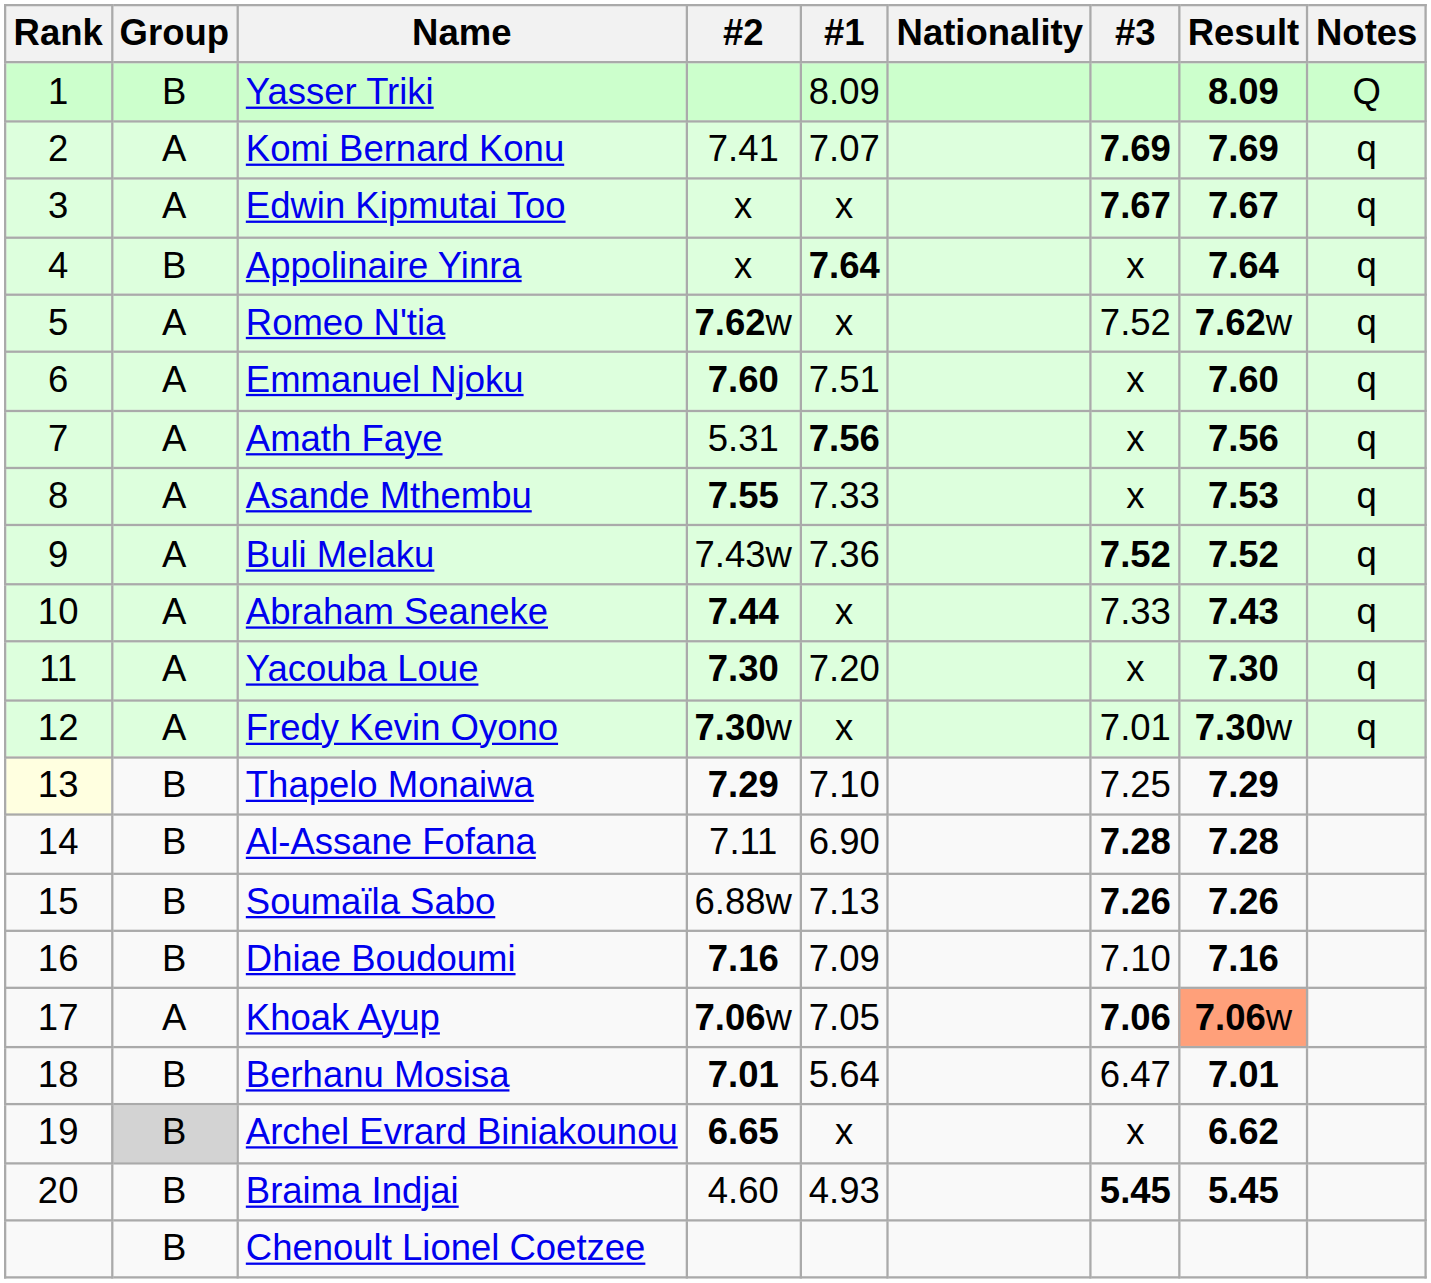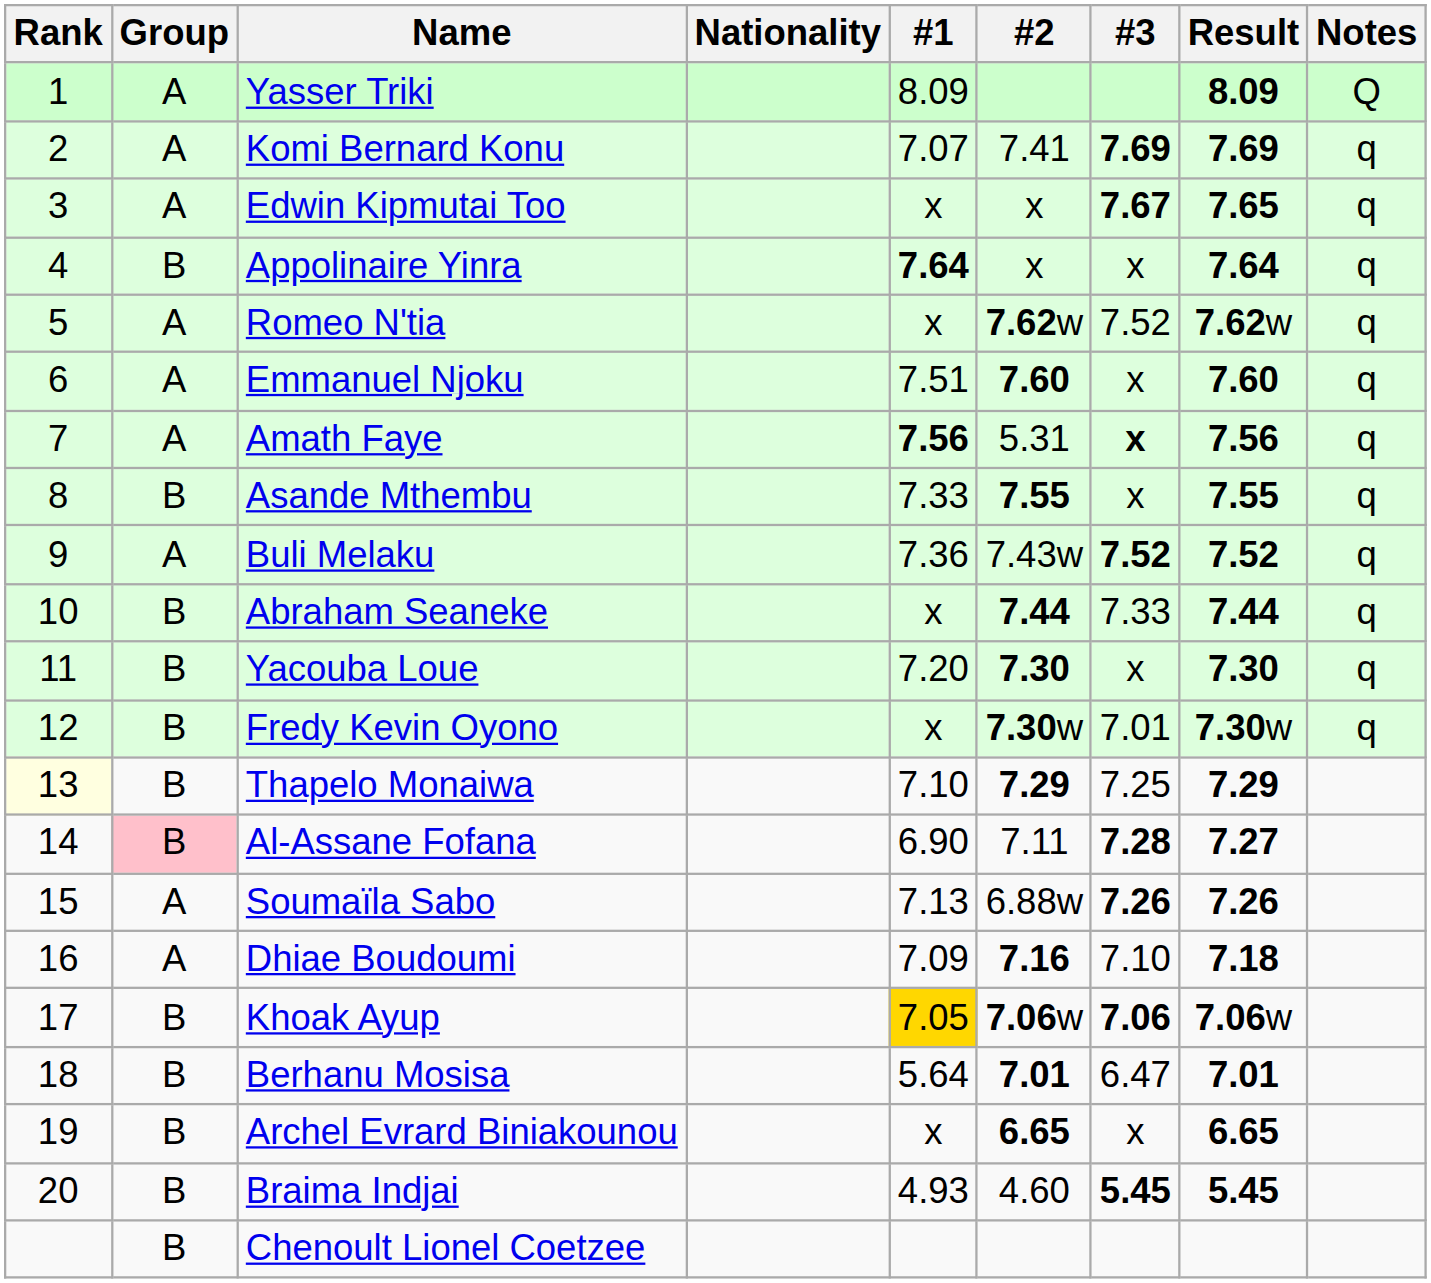columns swapped: Nationality <-> #2
Yasser Triki | Group: B -> A
Edwin Kipmutai Too | Result: 7.67 -> 7.65
Amath Faye | #3: normal -> bold
Asande Mthembu | Group: A -> B
Asande Mthembu | Result: 7.53 -> 7.55
Abraham Seaneke | Group: A -> B
Abraham Seaneke | Result: 7.43 -> 7.44
Yacouba Loue | Group: A -> B
Fredy Kevin Oyono | Group: A -> B
Al-Assane Fofana | Group: no background -> pink background
Al-Assane Fofana | Result: 7.28 -> 7.27
Soumaïla Sabo | Group: B -> A
Dhiae Boudoumi | Group: B -> A
Dhiae Boudoumi | Result: 7.16 -> 7.18
Khoak Ayup | Group: A -> B
Khoak Ayup | #1: no background -> gold background
Khoak Ayup | Result: lightsalmon background -> no background
Archel Evrard Biniakounou | Group: lightgrey background -> no background
Archel Evrard Biniakounou | Result: 6.62 -> 6.65
